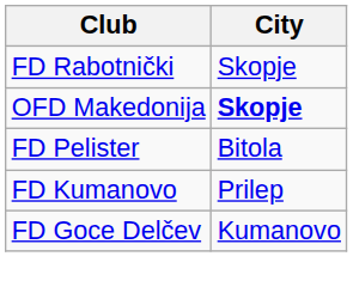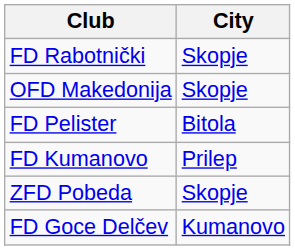OFD Makedonija | City: bold -> normal
+ row: ZFD Pobeda | Skopje
